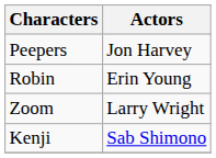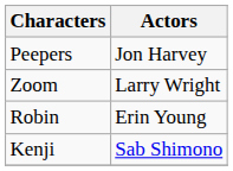rows swapped: Zoom <-> Robin
